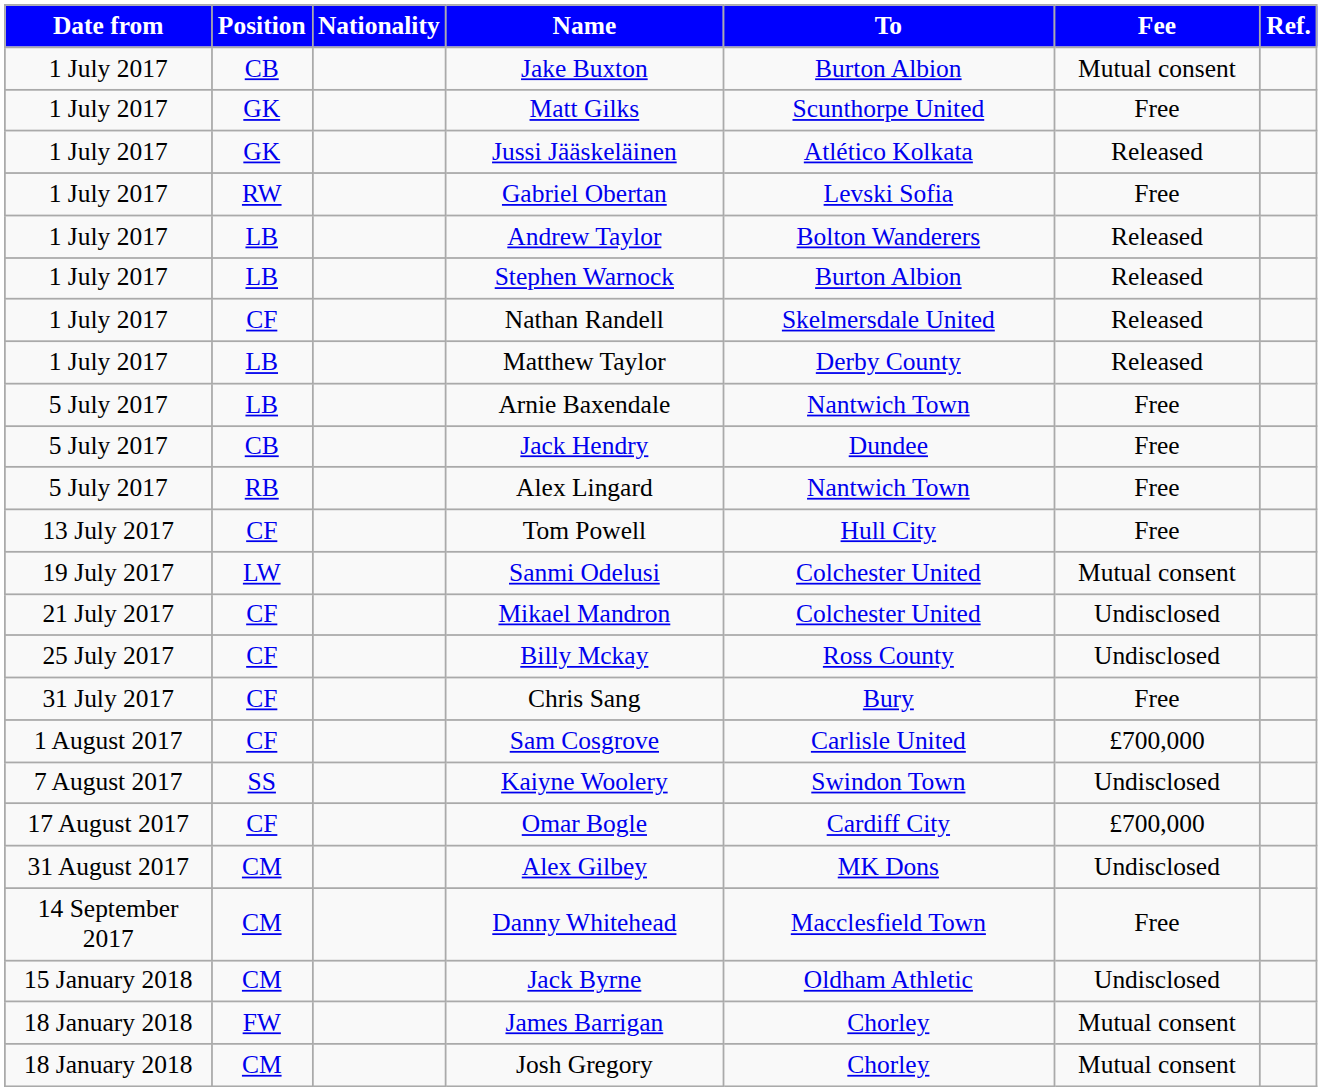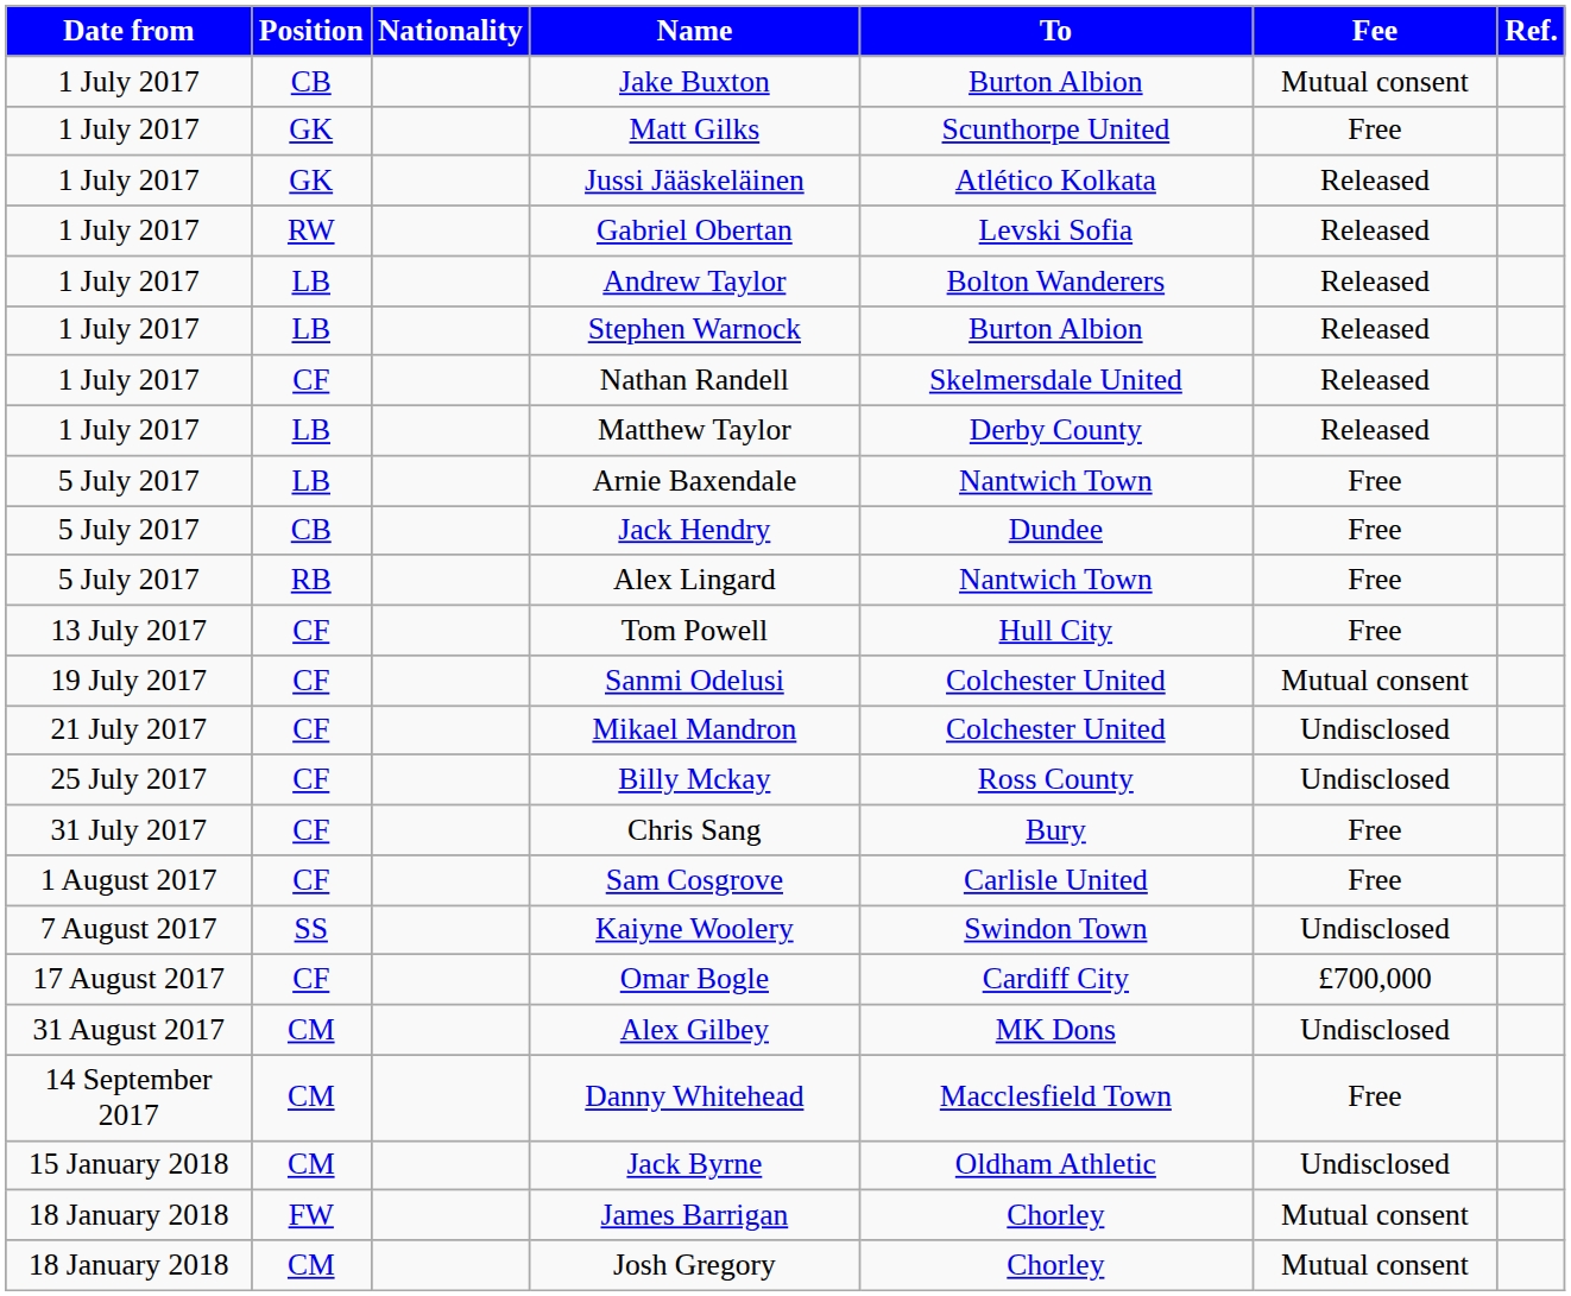Gabriel Obertan | Fee: Free -> Released
Sanmi Odelusi | Position: LW -> CF
Sam Cosgrove | Fee: £700,000 -> Free
